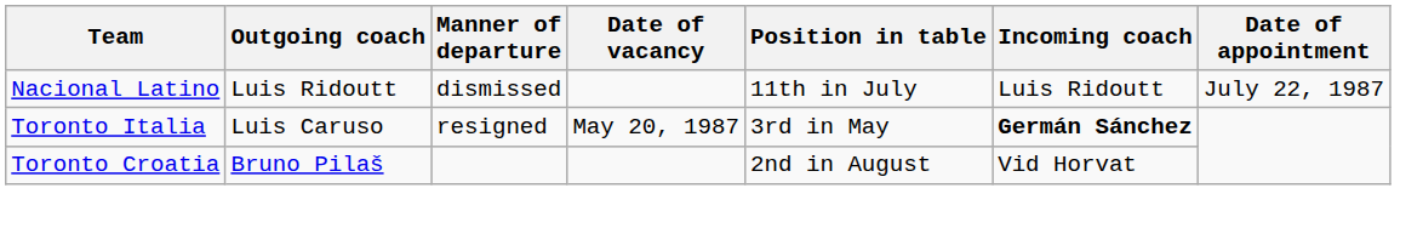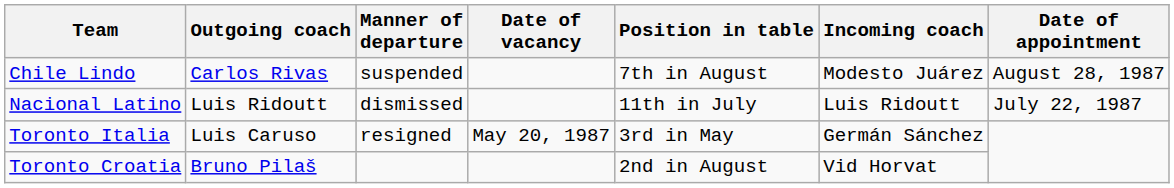+ row: Chile Lindo | Carlos Rivas | suspended | 7th in August | Modesto Juárez | August 28, 1987
Toronto Italia | Incoming coach: bold -> normal
